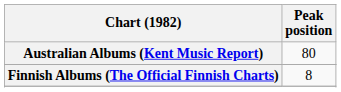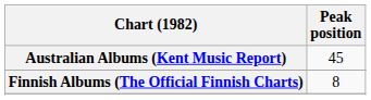Australian Albums (Kent Music Report) | Peak position: 80 -> 45
